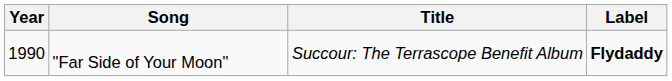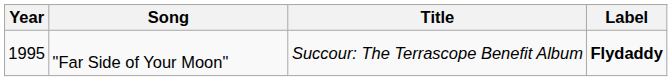"Far Side of Your Moon" | Year: 1990 -> 1995
